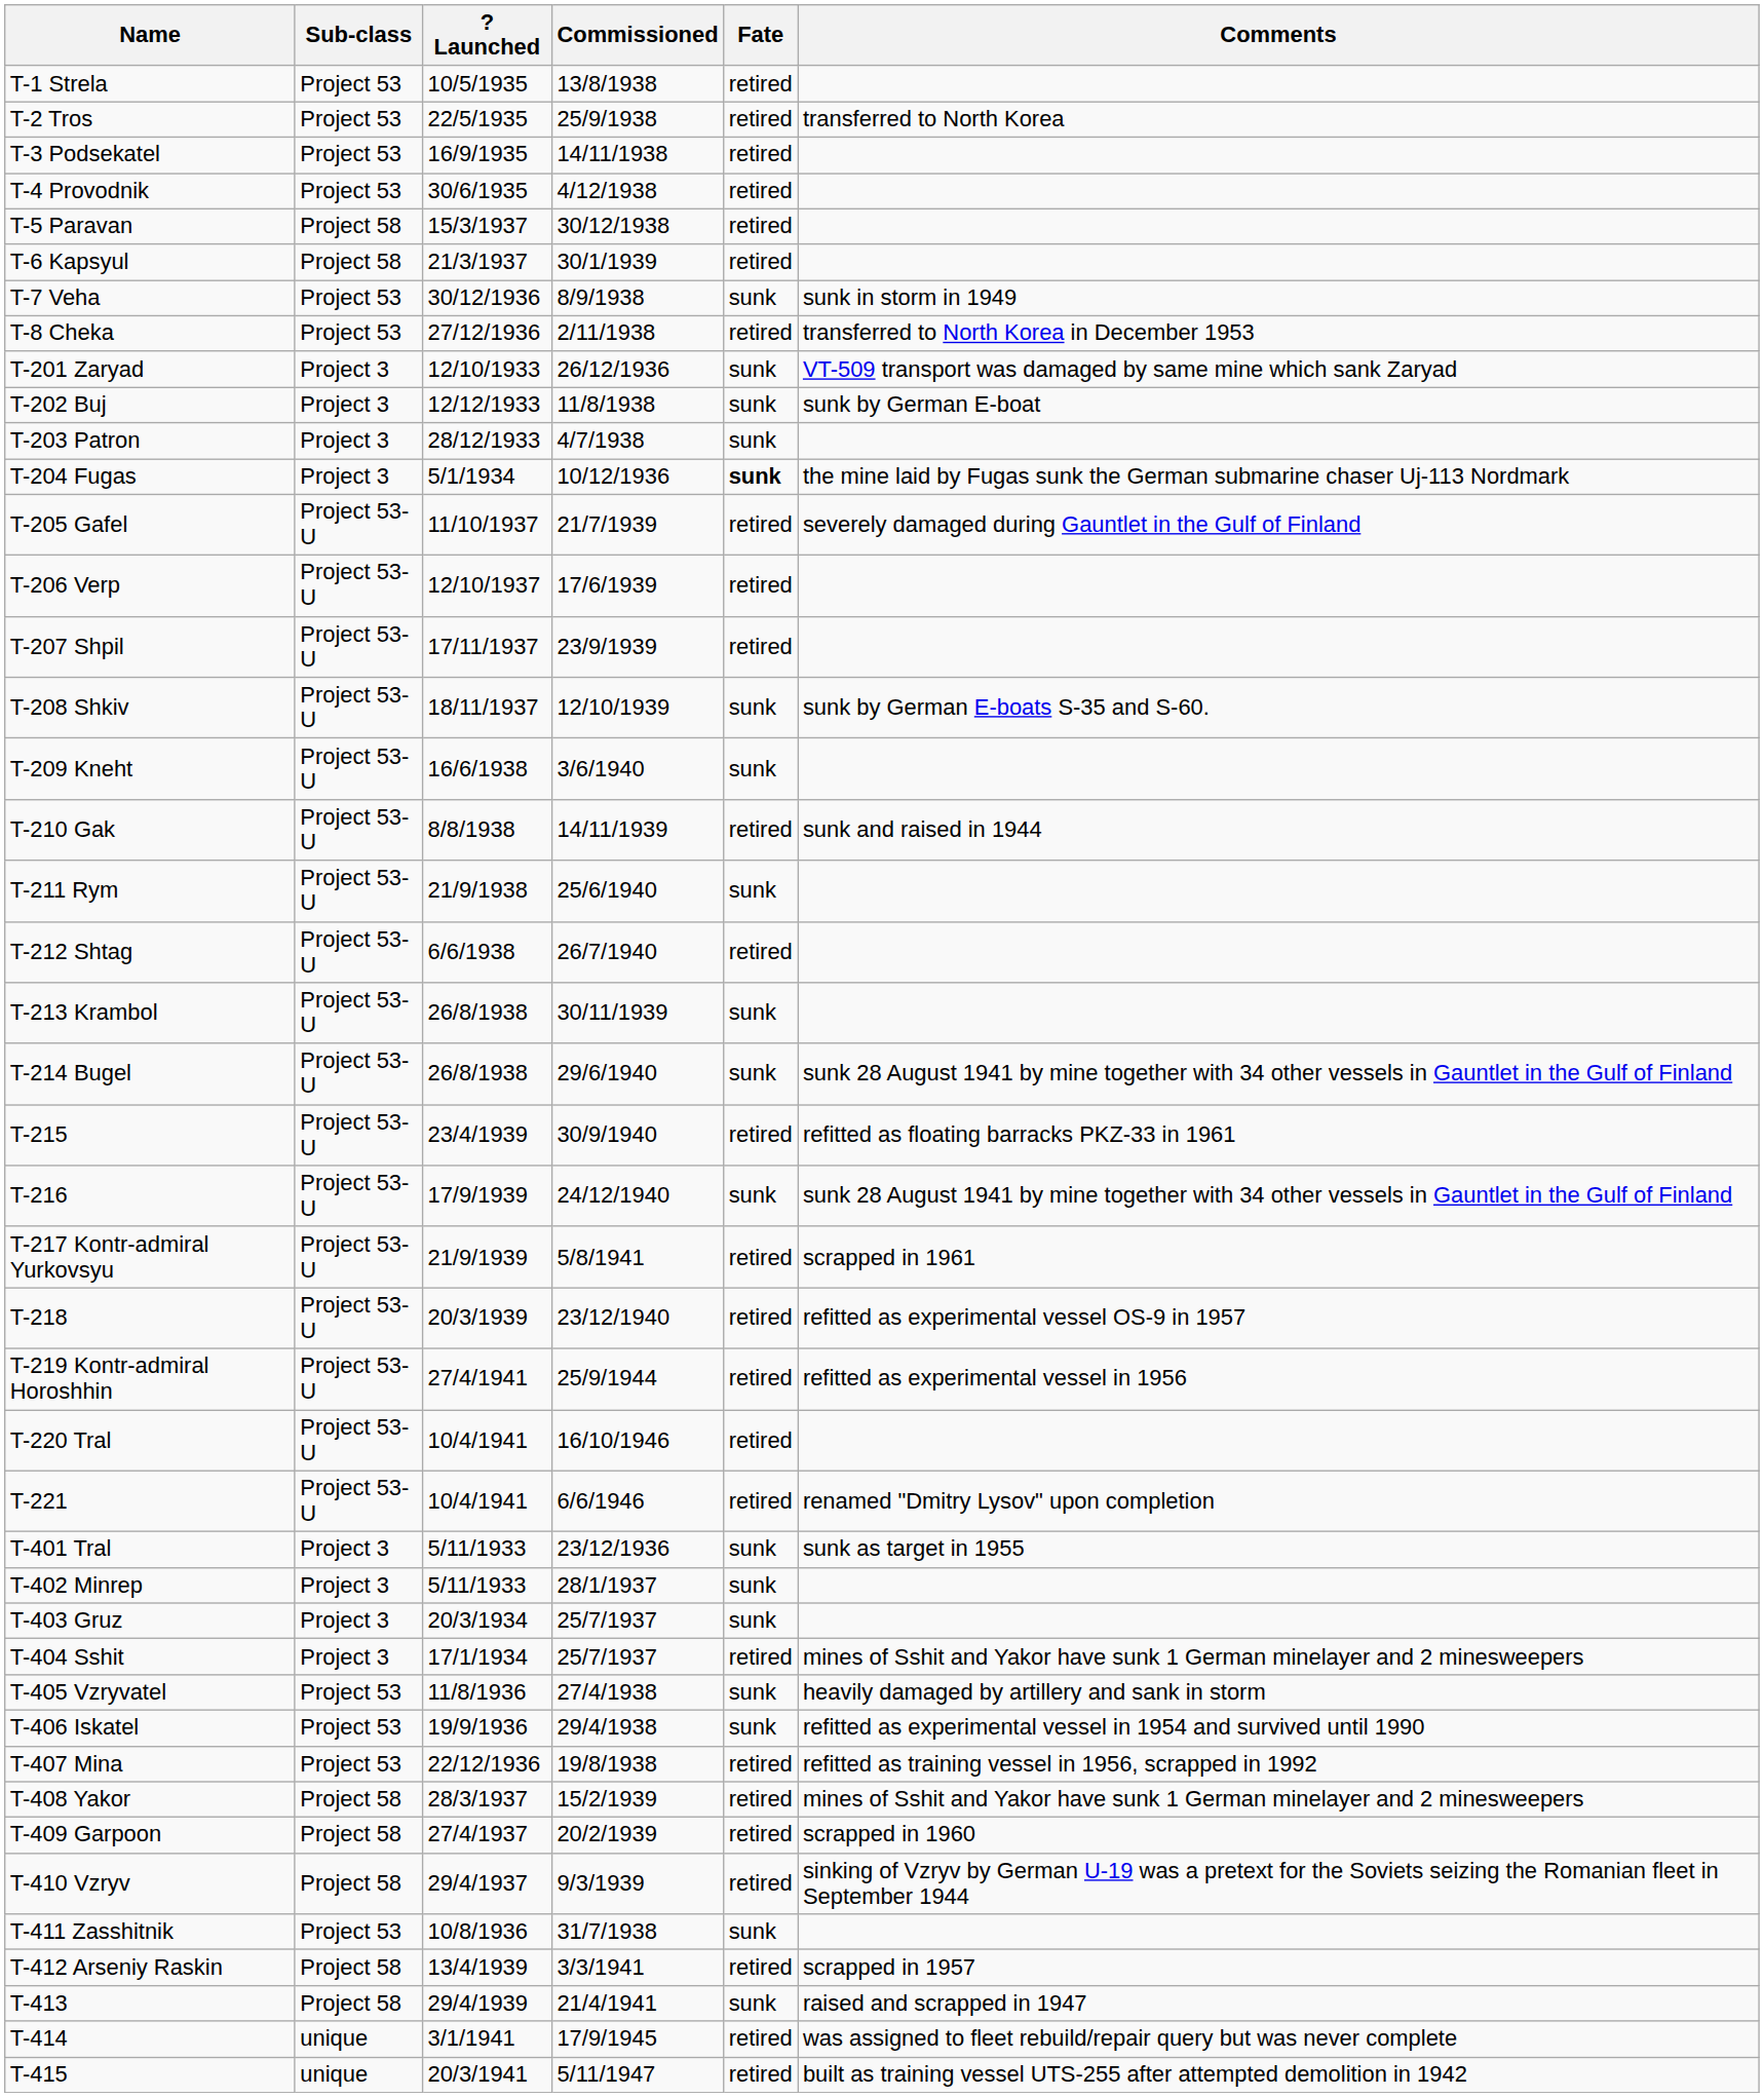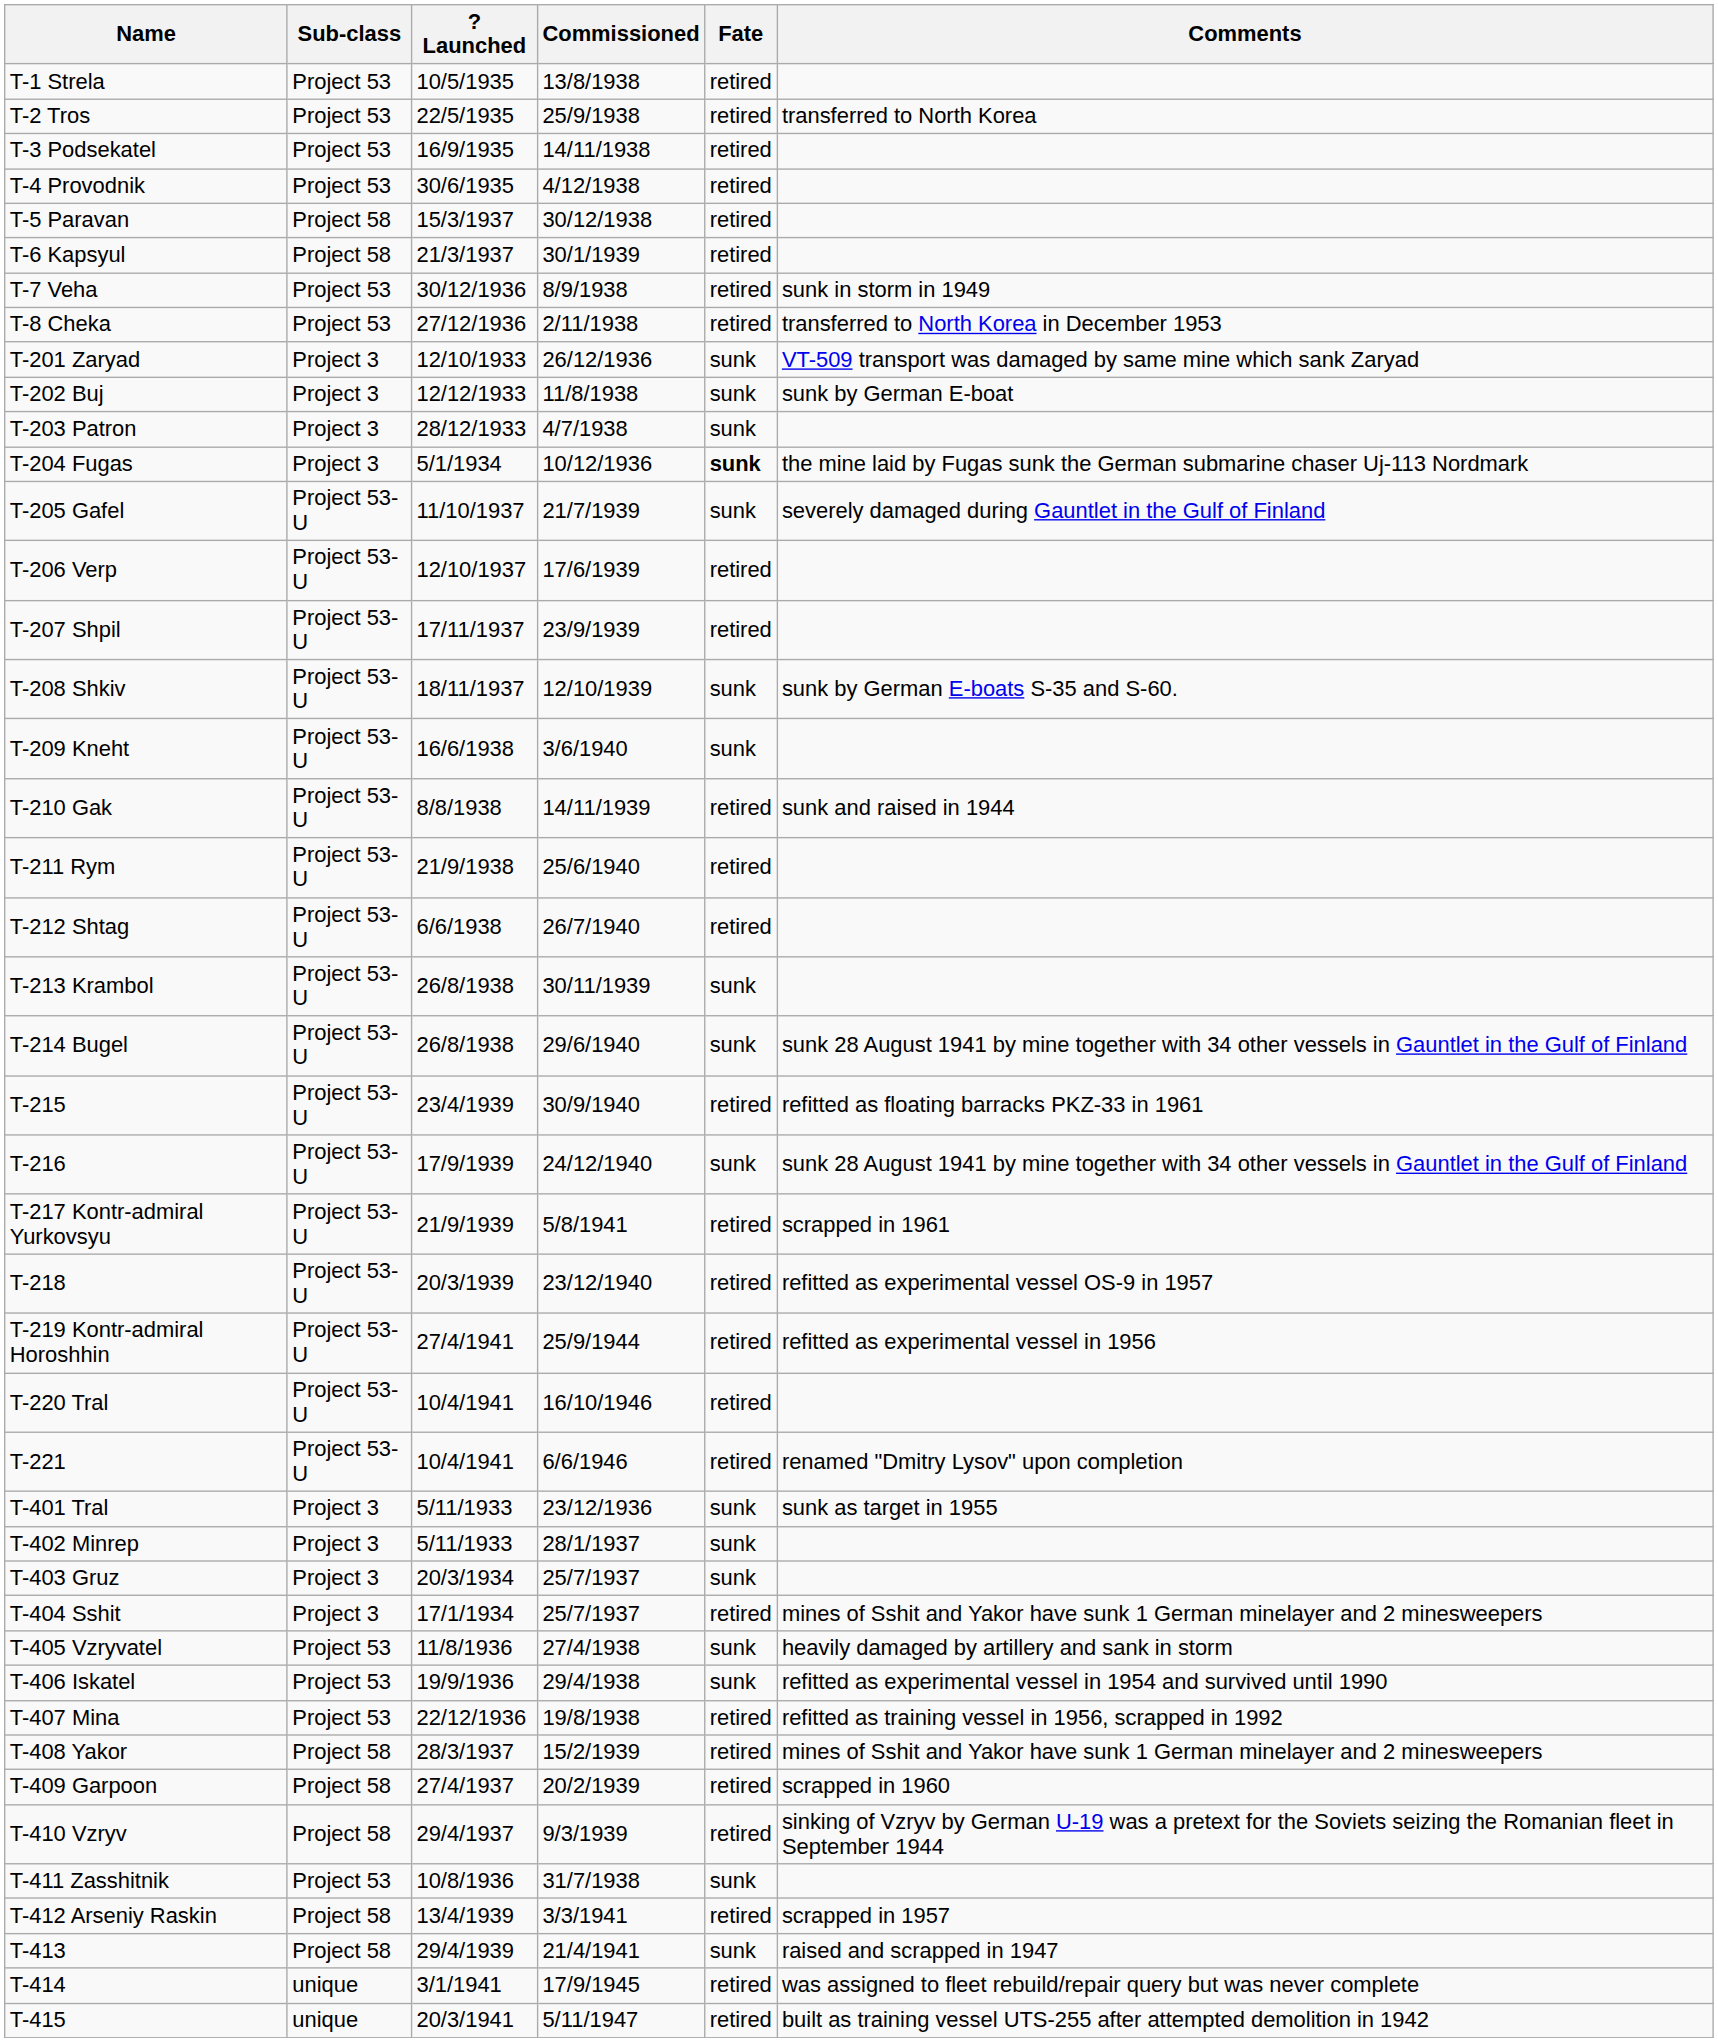T-7 Veha | Fate: sunk -> retired
T-205 Gafel | Fate: retired -> sunk
T-211 Rym | Fate: sunk -> retired
